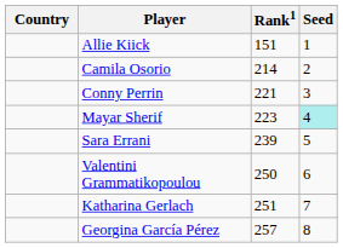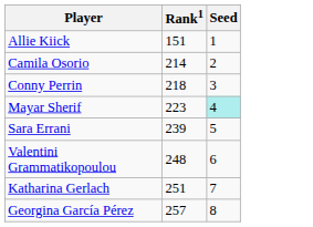- column: Country
Conny Perrin | Rank1: 221 -> 218
Valentini Grammatikopoulou | Rank1: 250 -> 248
